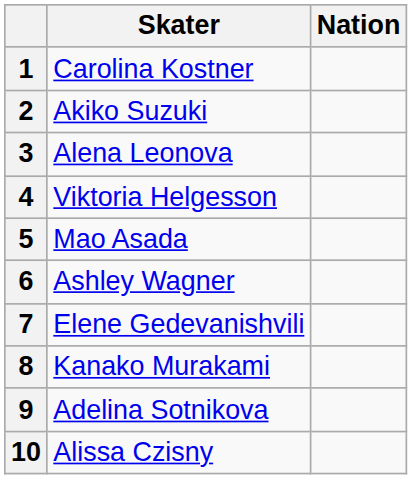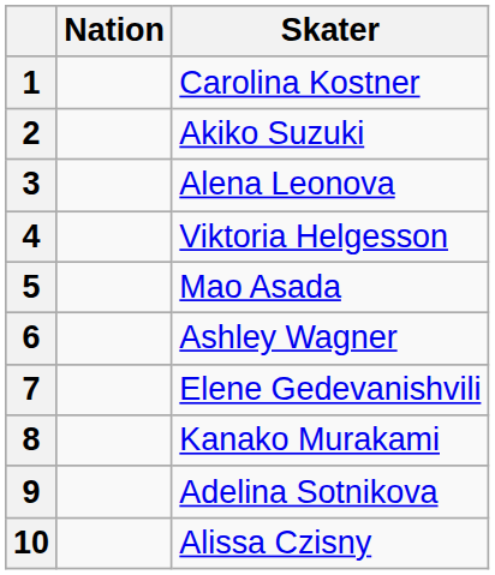columns swapped: Skater <-> Nation
